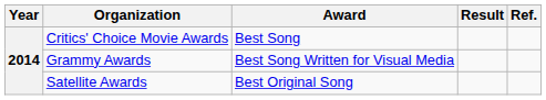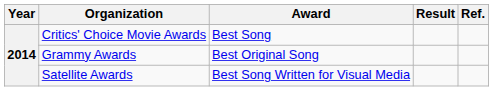Grammy Awards | Award: Best Song Written for Visual Media -> Best Original Song
Satellite Awards | Award: Best Original Song -> Best Song Written for Visual Media
